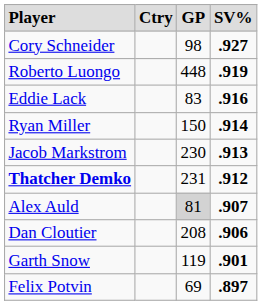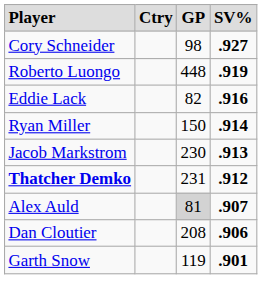Eddie Lack | column 3: 83 -> 82
- row: Felix Potvin | 69 | .897
